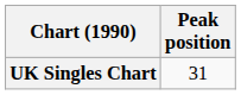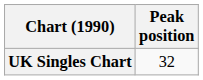UK Singles Chart | Peak position: 31 -> 32
